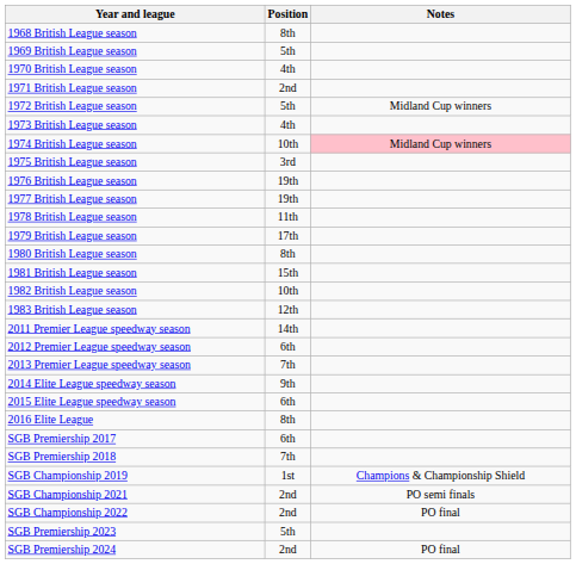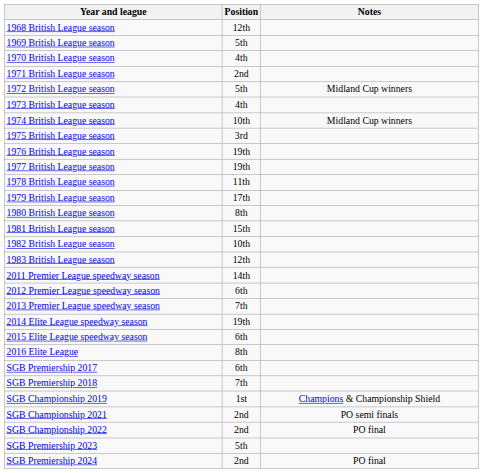1968 British League season | Position: 8th -> 12th
1974 British League season | Notes: pink background -> no background
2014 Elite League speedway season | Position: 9th -> 19th
